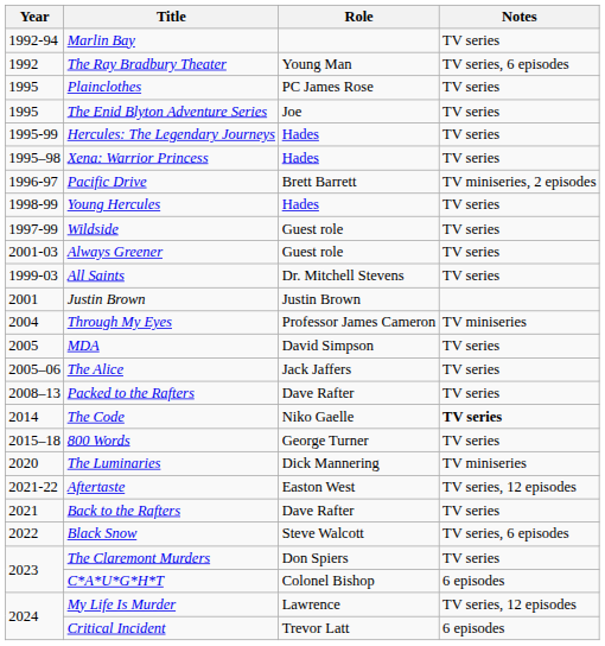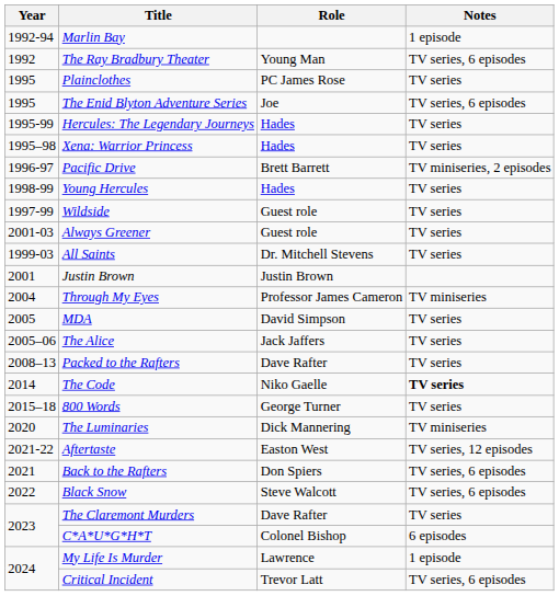Marlin Bay | Notes: TV series -> 1 episode
The Enid Blyton Adventure Series | Notes: TV series -> TV series, 6 episodes
Back to the Rafters | Role: Dave Rafter -> Don Spiers
Back to the Rafters | Notes: TV series -> TV series, 6 episodes
The Claremont Murders | Role: Don Spiers -> Dave Rafter
My Life Is Murder | Notes: TV series, 12 episodes -> 1 episode
Critical Incident | Notes: 6 episodes -> TV series, 6 episodes
